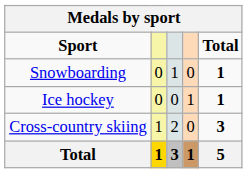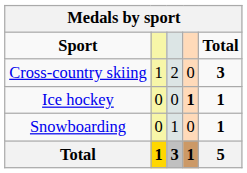rows swapped: Cross-country skiing <-> Snowboarding
Ice hockey | column 4: normal -> bold
